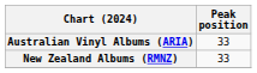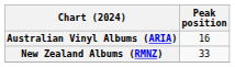Australian Vinyl Albums (ARIA) | Peak position: 33 -> 16
